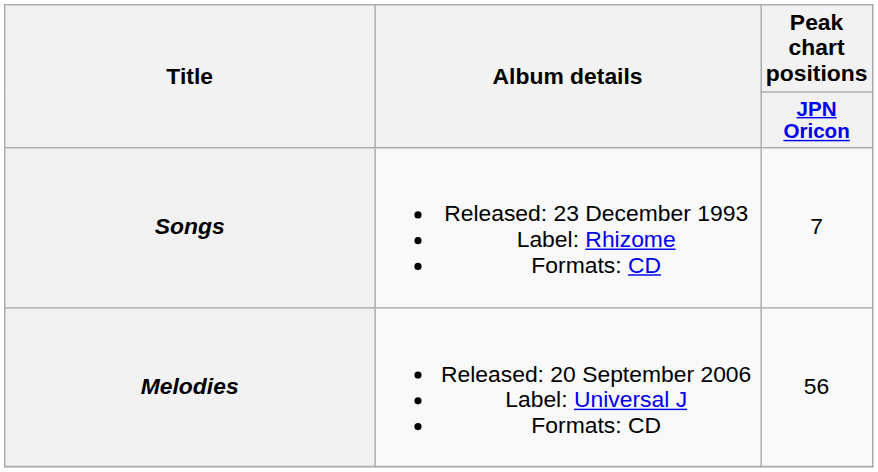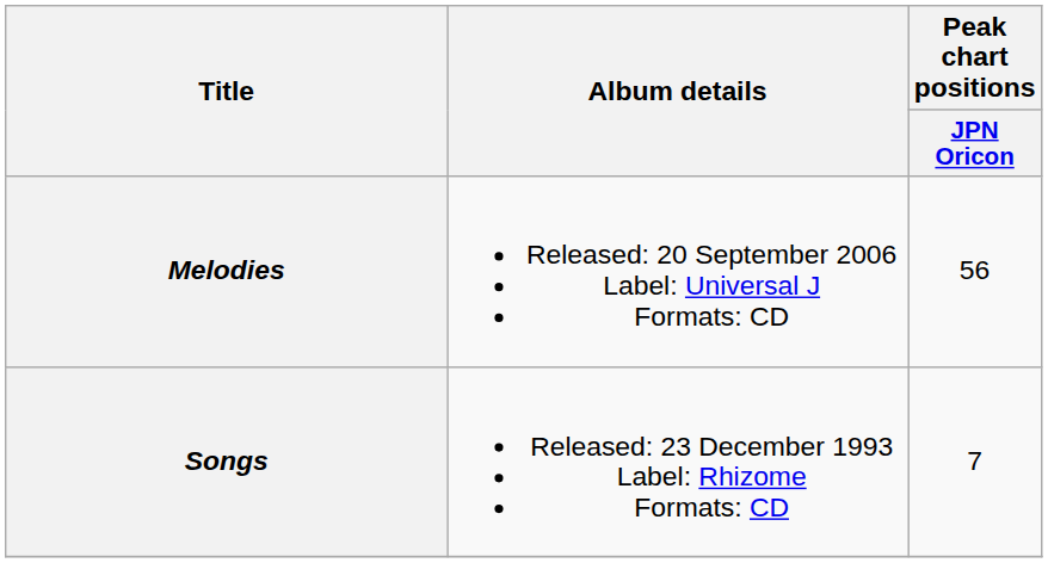rows swapped: Songs <-> Melodies
